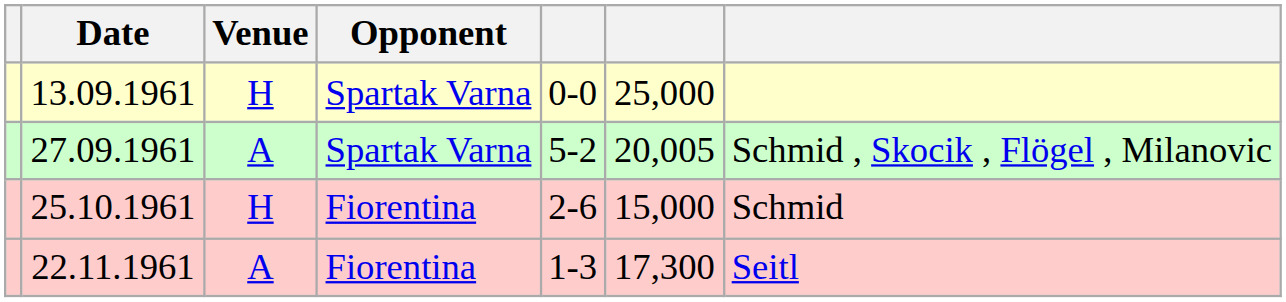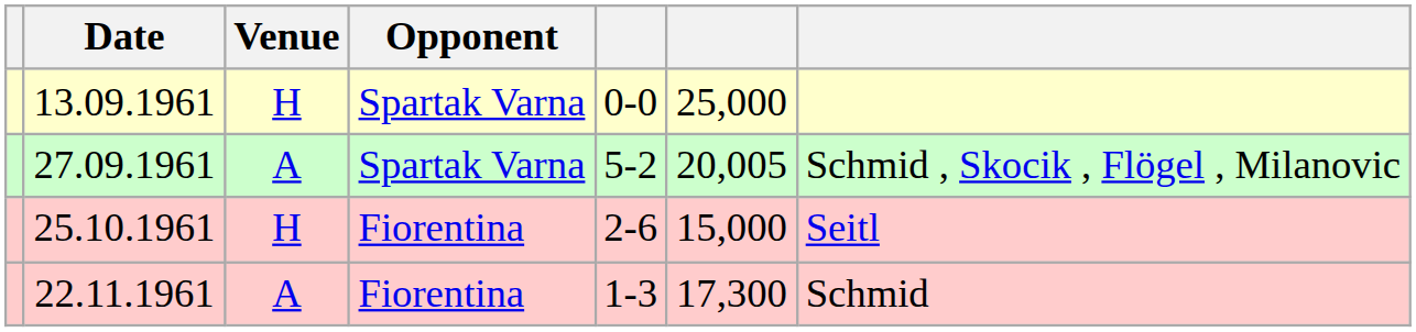25.10.1961 | column 7: Schmid -> Seitl
22.11.1961 | column 7: Seitl -> Schmid
